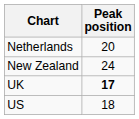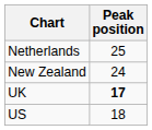Netherlands | Peak position: 20 -> 25
